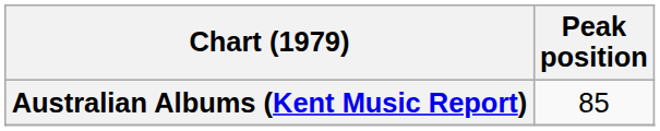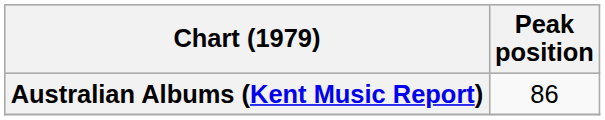Australian Albums (Kent Music Report) | Peak position: 85 -> 86
